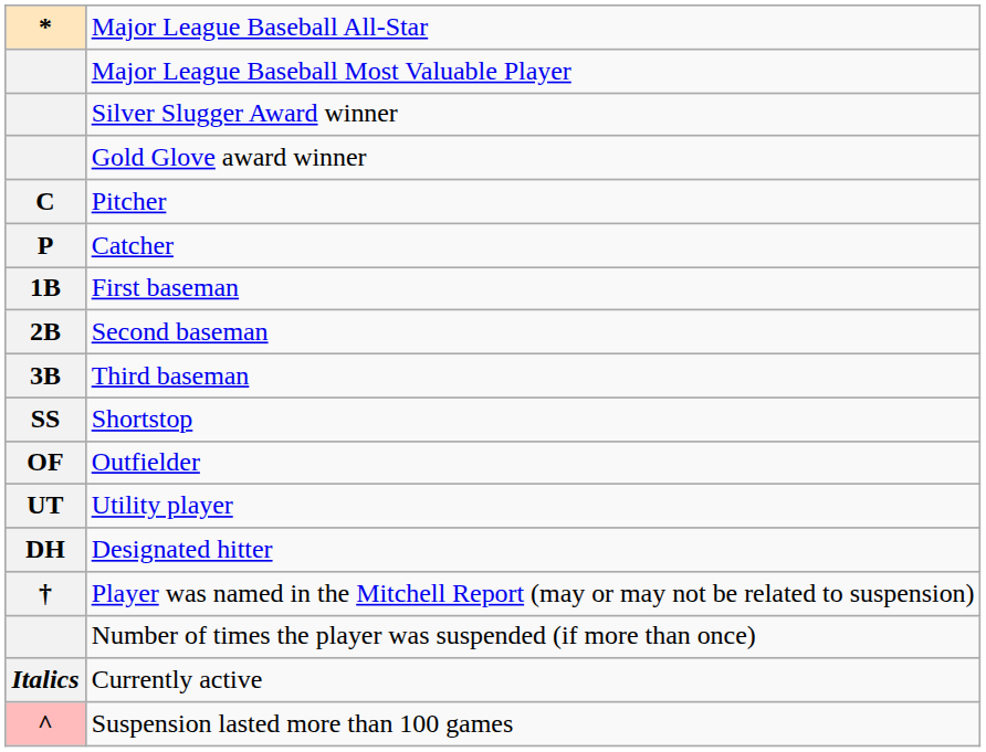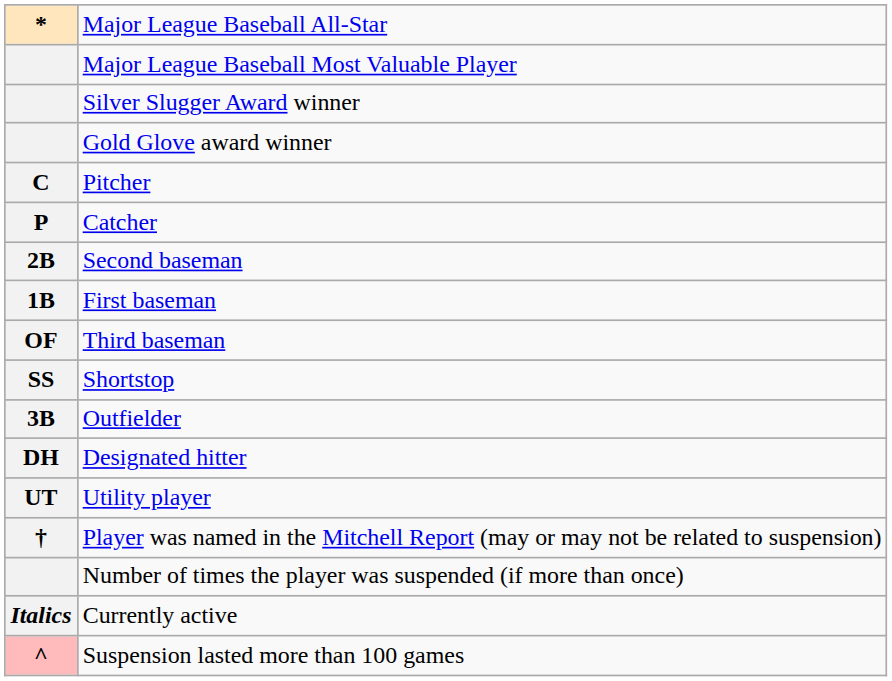rows swapped: First baseman <-> Second baseman
Third baseman | column 1: 3B -> OF
Outfielder | column 1: OF -> 3B
rows swapped: Designated hitter <-> Utility player
